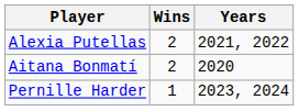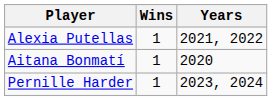Alexia Putellas | Wins: 2 -> 1
Aitana Bonmatí | Wins: 2 -> 1
